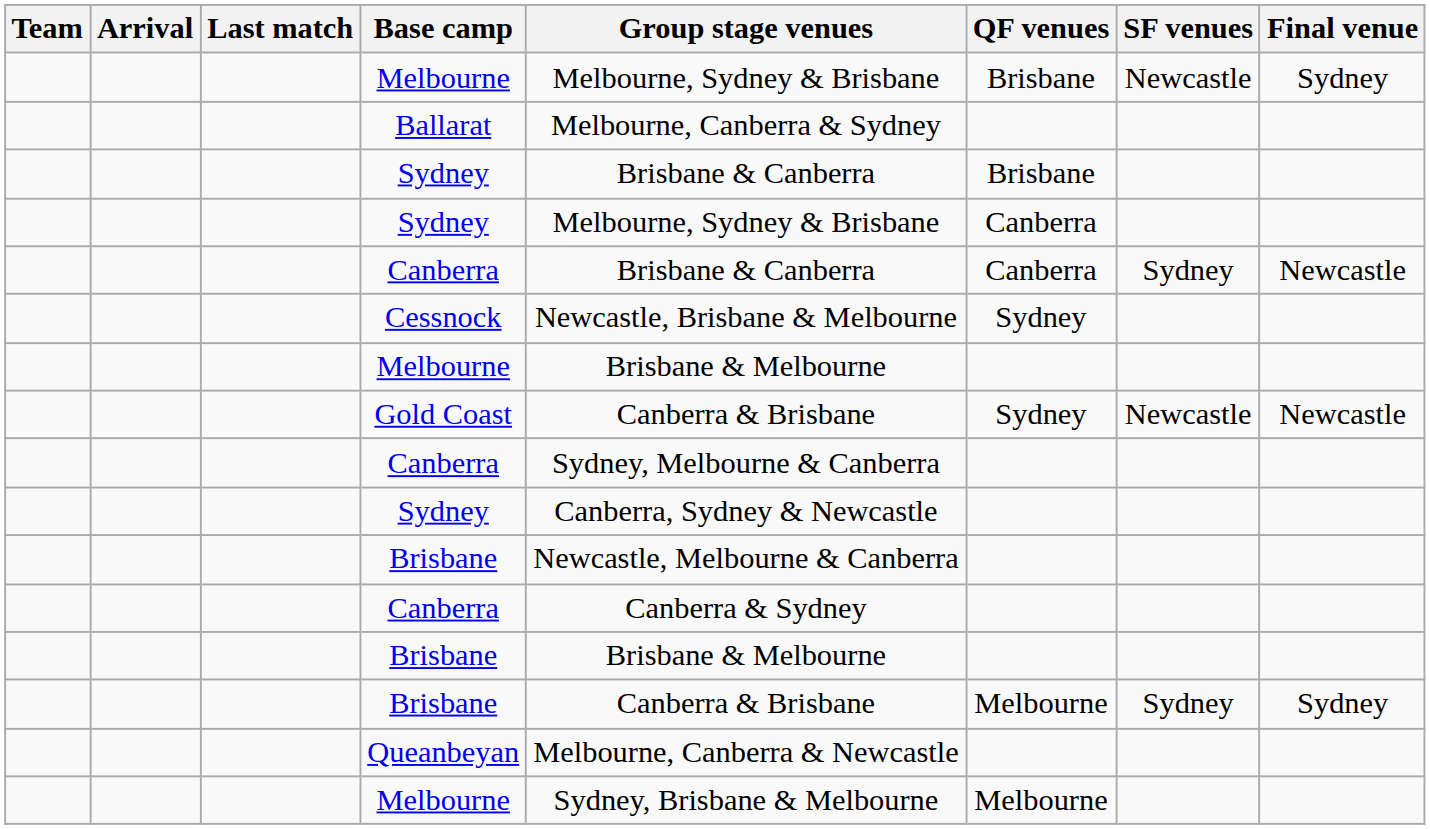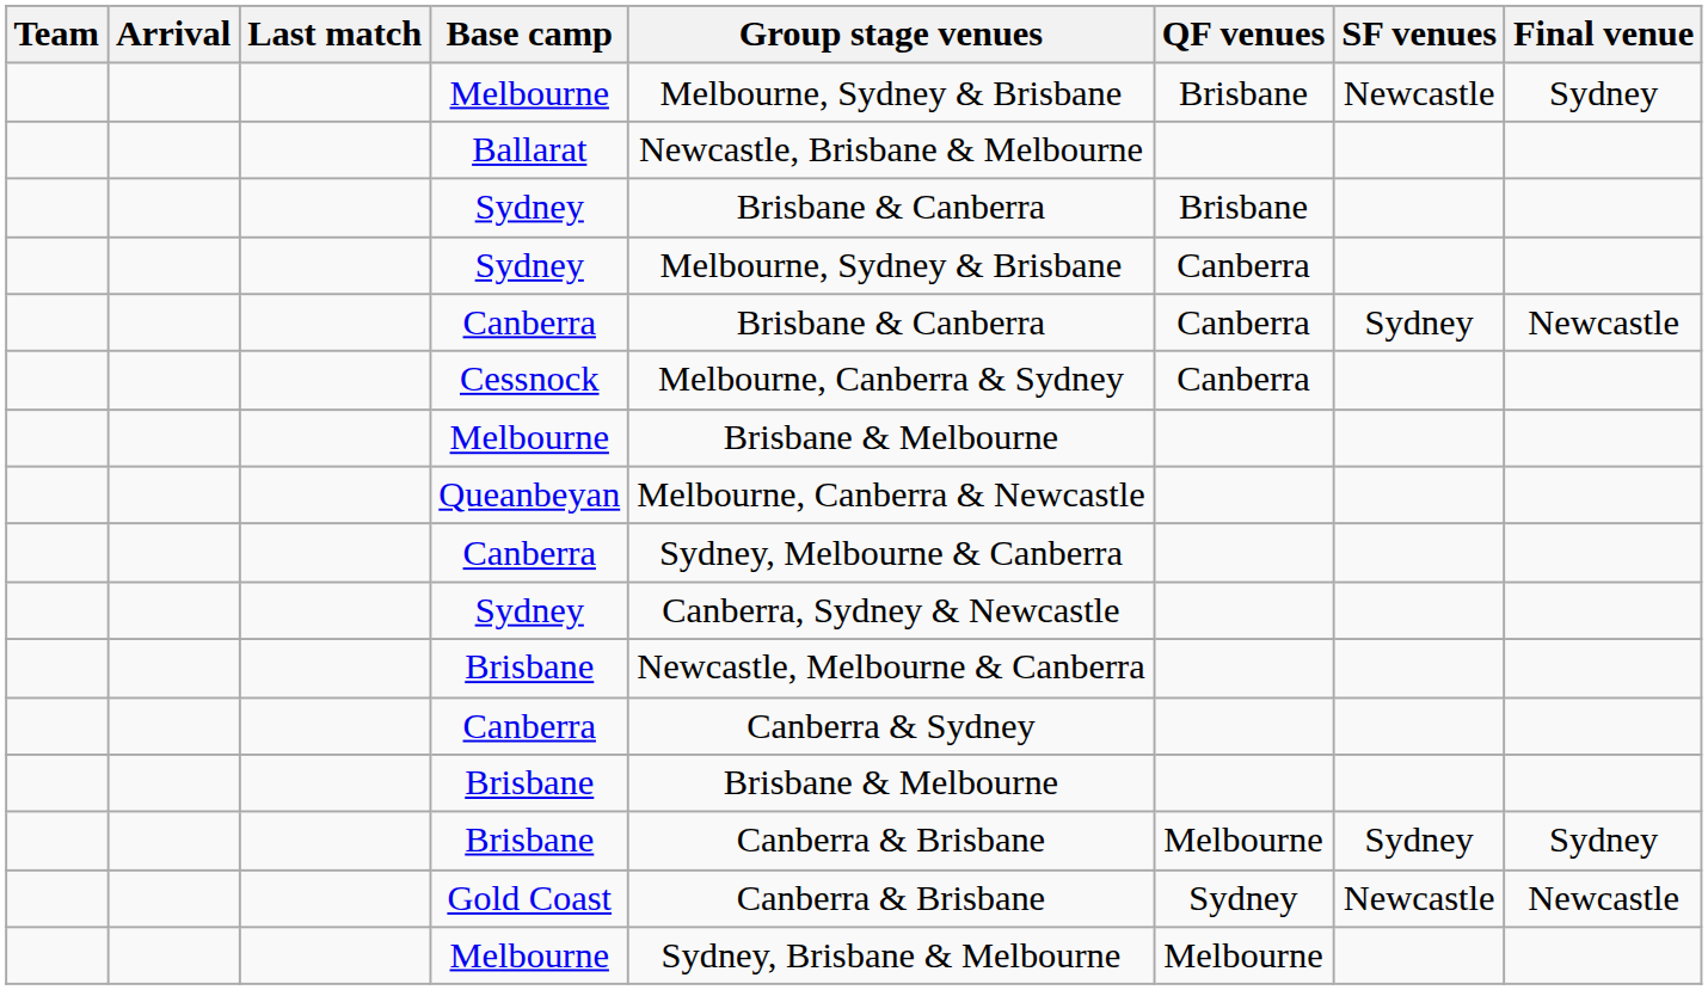Ballarat | Group stage venues: Melbourne, Canberra & Sydney -> Newcastle, Brisbane & Melbourne
Cessnock | Group stage venues: Newcastle, Brisbane & Melbourne -> Melbourne, Canberra & Sydney
Cessnock | QF venues: Sydney -> Canberra
rows swapped: Queanbeyan <-> Gold Coast
